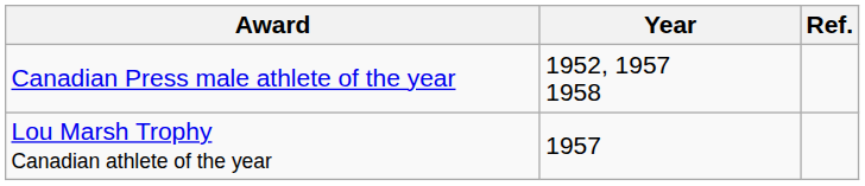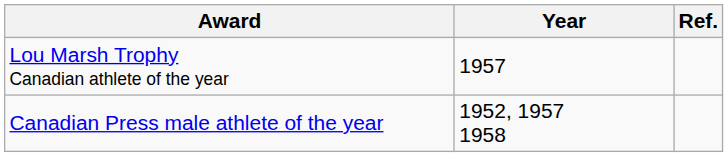rows swapped: Canadian Press male athlete of the year <-> Lou Marsh Trophy Canadian athlete of the year
